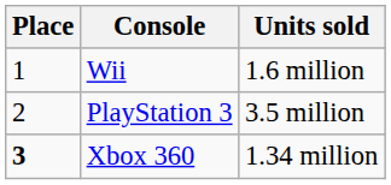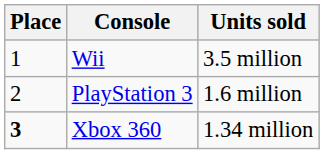Wii | Units sold: 1.6 million -> 3.5 million
PlayStation 3 | Units sold: 3.5 million -> 1.6 million
